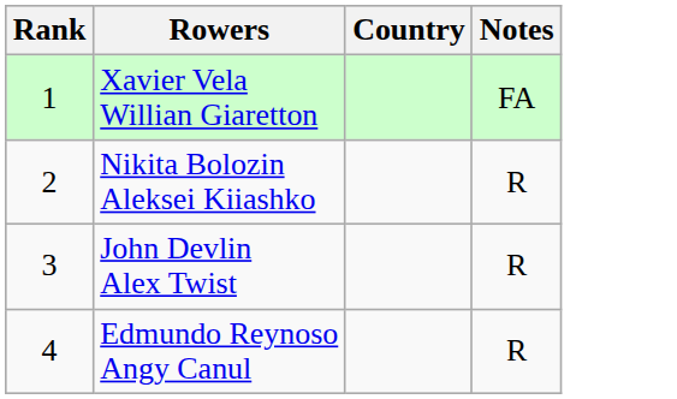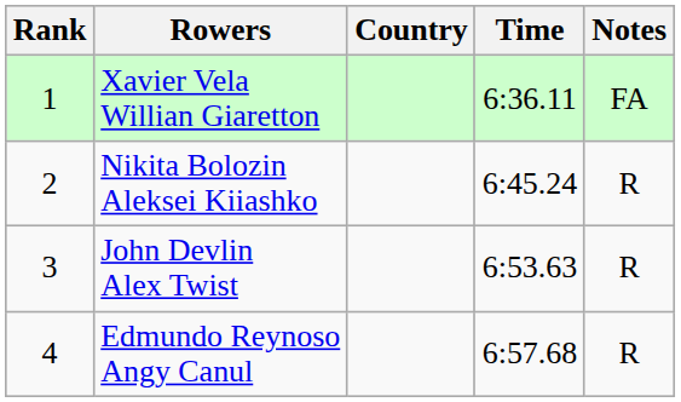+ column: Time | 6:36.11 | 6:45.24 | 6:53.63 | 6:57.68
